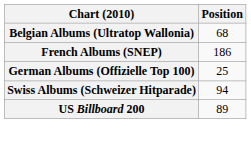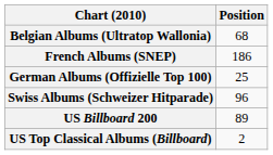Swiss Albums (Schweizer Hitparade) | Position: 94 -> 96
+ row: US Top Classical Albums (Billboard) | 2
